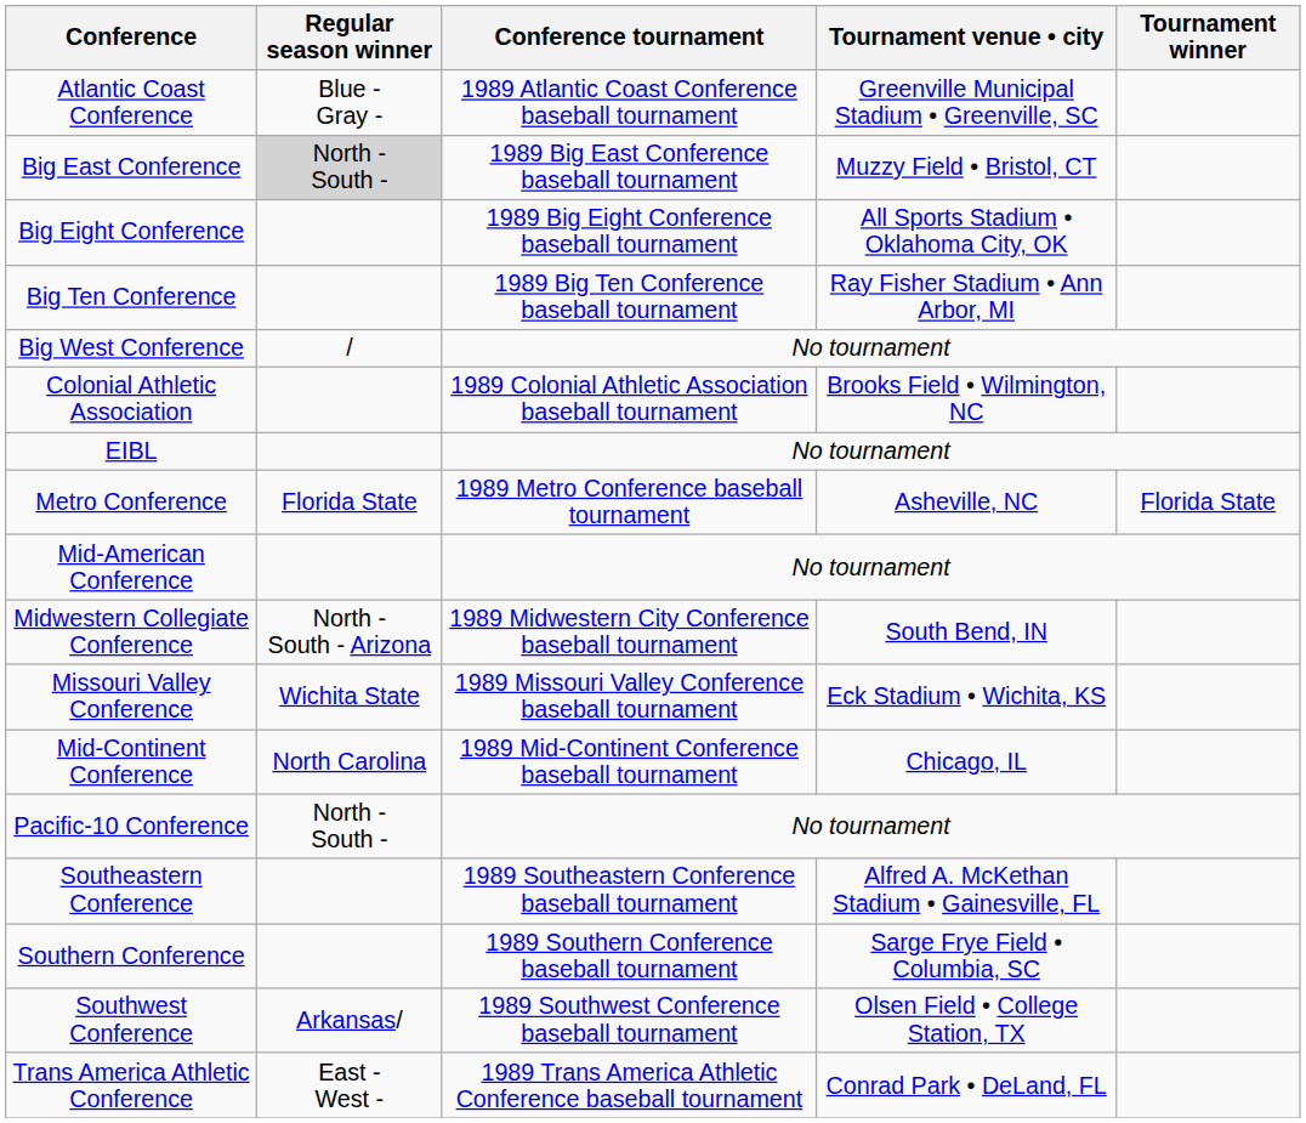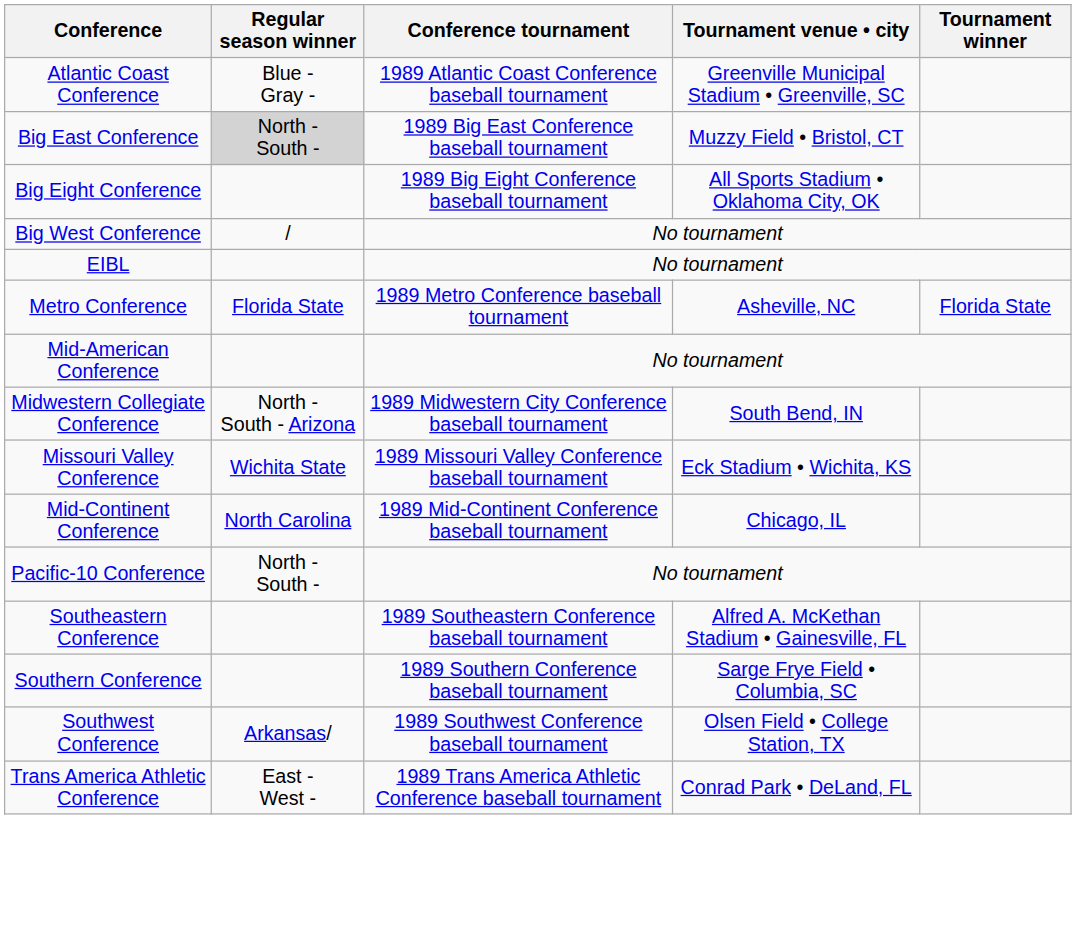- row: Big Ten Conference | 1989 Big Ten Conference baseball tournament | Ray Fisher Stadium • Ann Arbor, MI
- row: Colonial Athletic Association | 1989 Colonial Athletic Association baseball tournament | Brooks Field • Wilmington, NC
